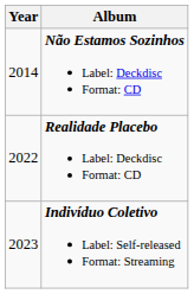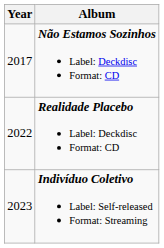Não Estamos Sozinhos Label: Deckdisc Format: CD | Year: 2014 -> 2017
